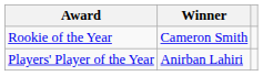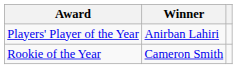rows swapped: Players' Player of the Year <-> Rookie of the Year
